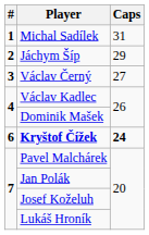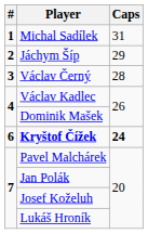Václav Černý | Caps: 27 -> 28
